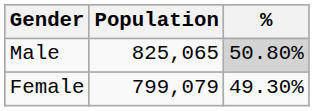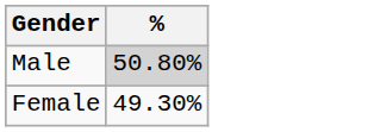- column: Population | 825,065 | 799,079
